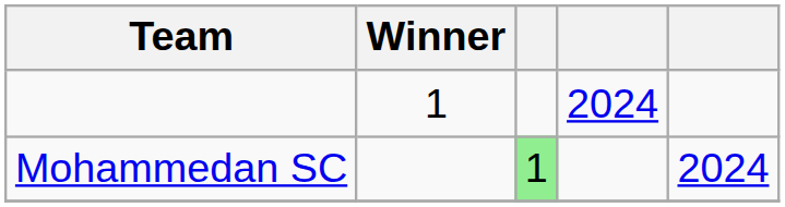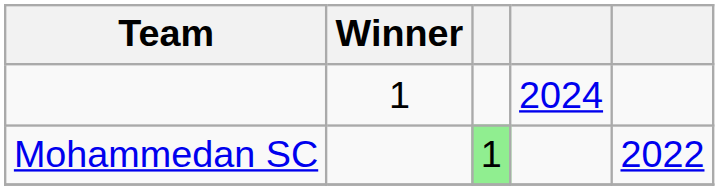Mohammedan SC | column 5: 2024 -> 2022
